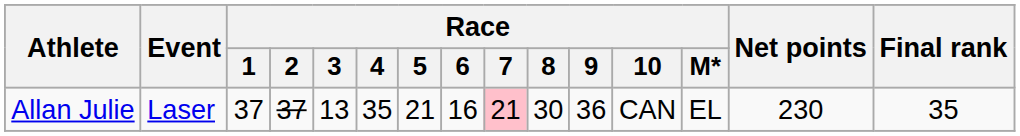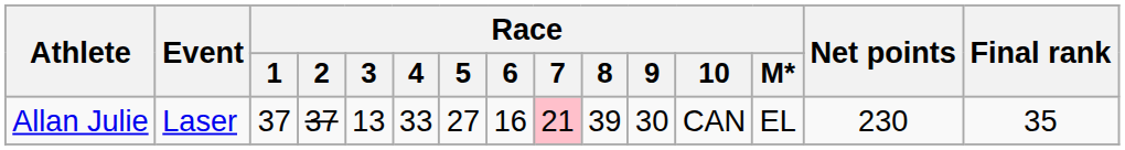Allan Julie | Race / 4: 35 -> 33
Allan Julie | Race / 5: 21 -> 27
Allan Julie | Race / 8: 30 -> 39
Allan Julie | Race / 9: 36 -> 30
